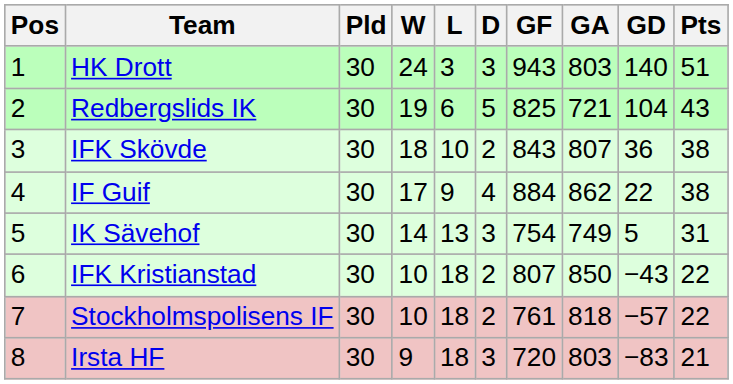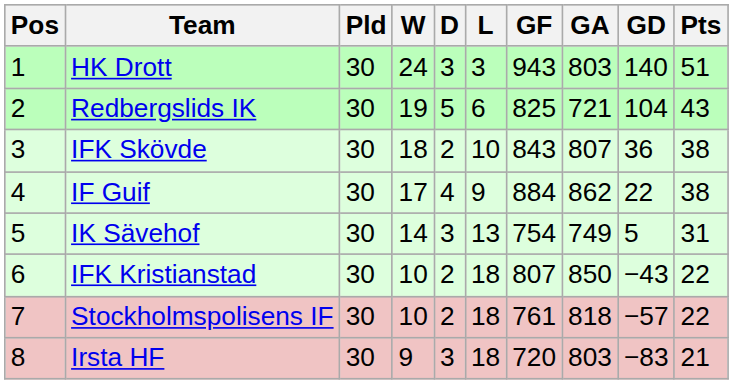columns swapped: D <-> L
